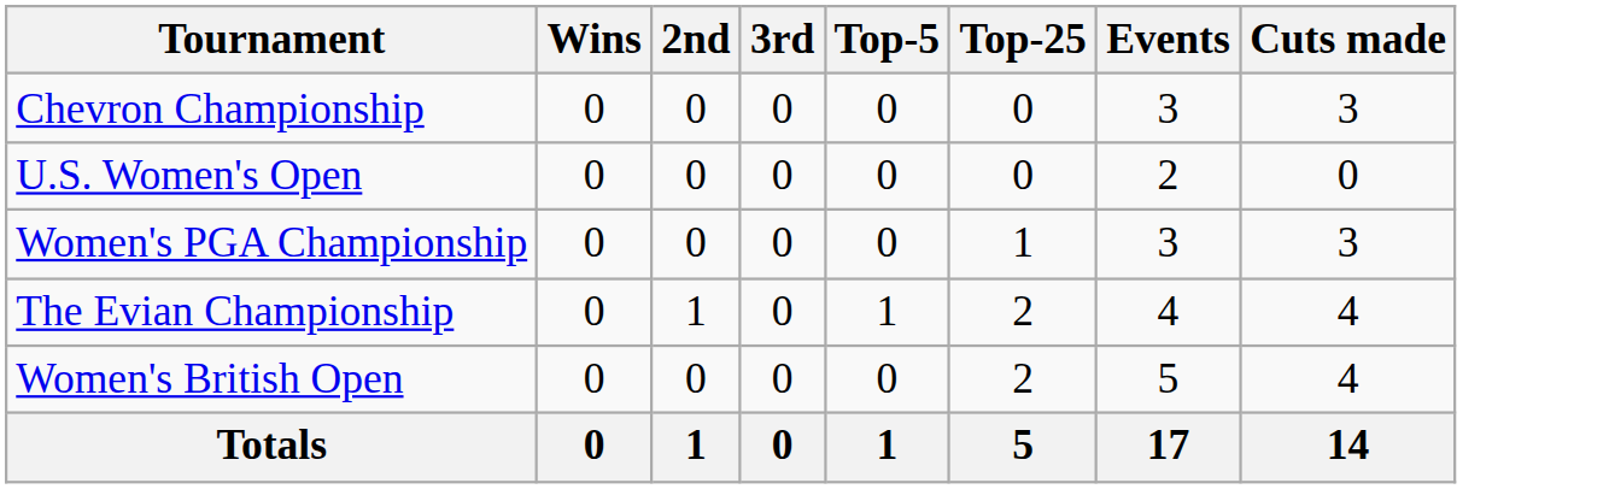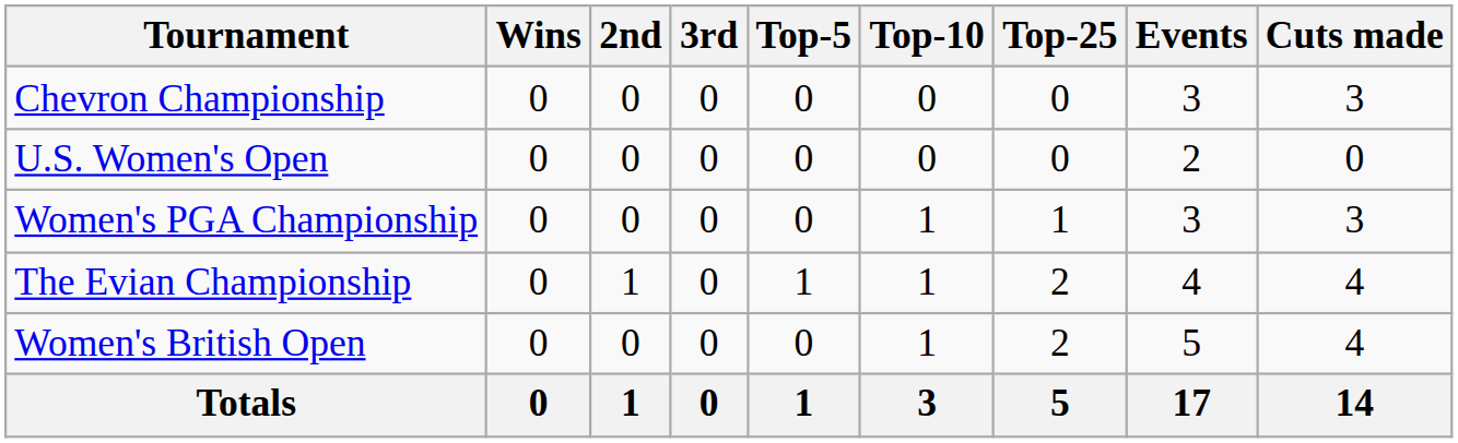+ column: Top-10 | 0 | 0 | 1 | 1 | 1 | 3
